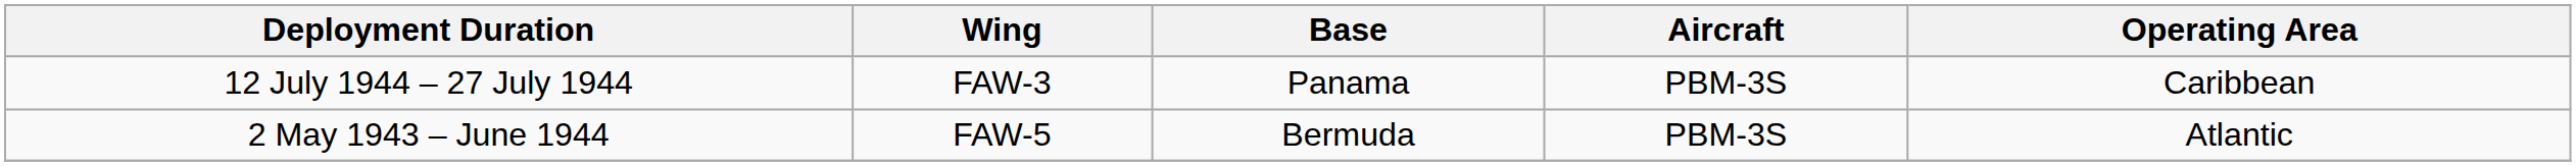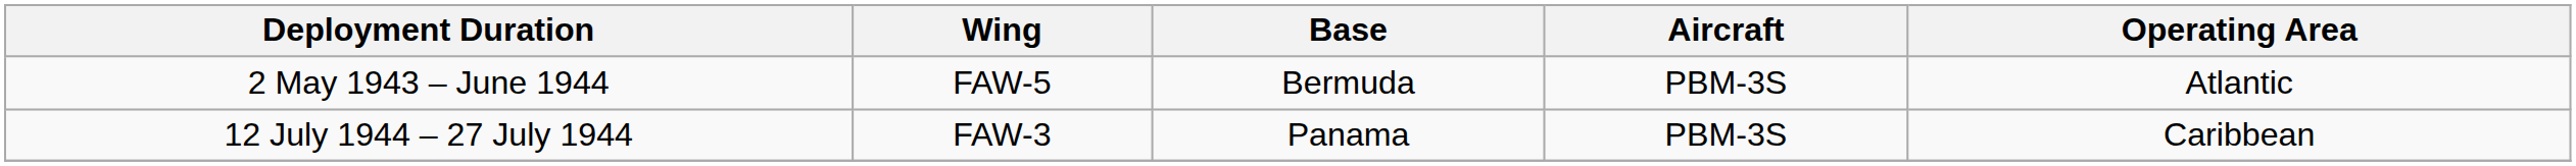rows swapped: 2 May 1943 – June 1944 <-> 12 July 1944 – 27 July 1944
